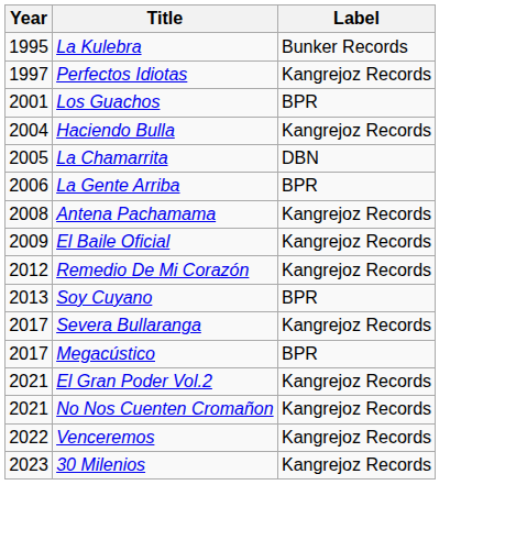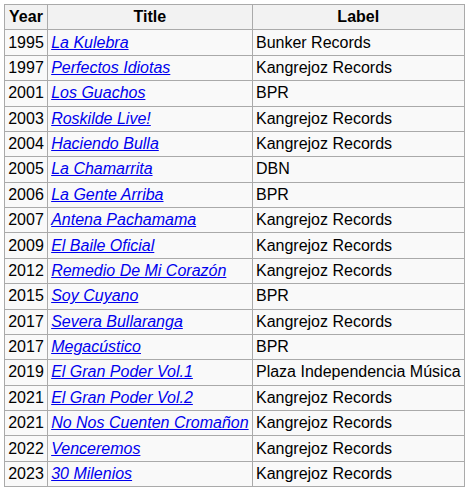+ row: 2003 | Roskilde Live! | Kangrejoz Records
Antena Pachamama | Year: 2008 -> 2007
Soy Cuyano | Year: 2013 -> 2015
+ row: 2019 | El Gran Poder Vol.1 | Plaza Independencia Música
